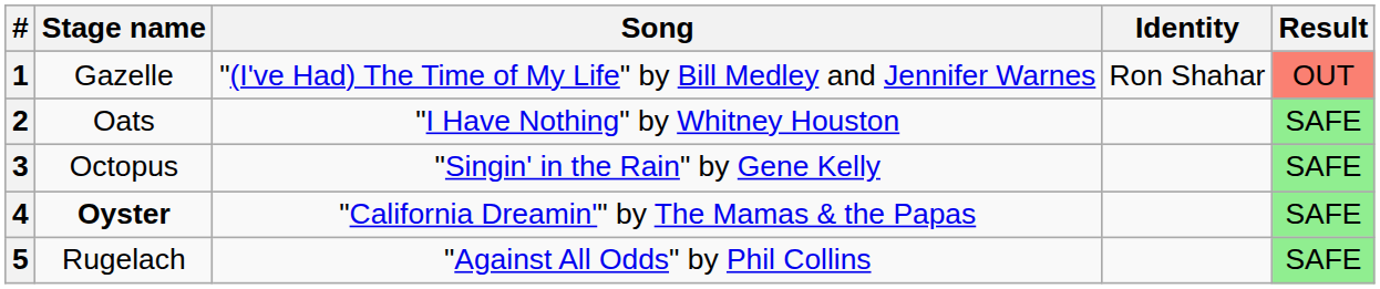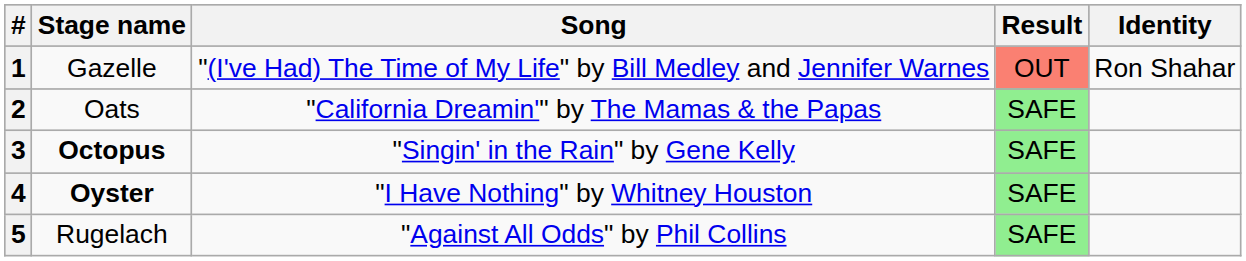columns swapped: Identity <-> Result
2 | Song: "I Have Nothing" by Whitney Houston -> "California Dreamin'" by The Mamas & the Papas
3 | Stage name: normal -> bold
4 | Song: "California Dreamin'" by The Mamas & the Papas -> "I Have Nothing" by Whitney Houston
